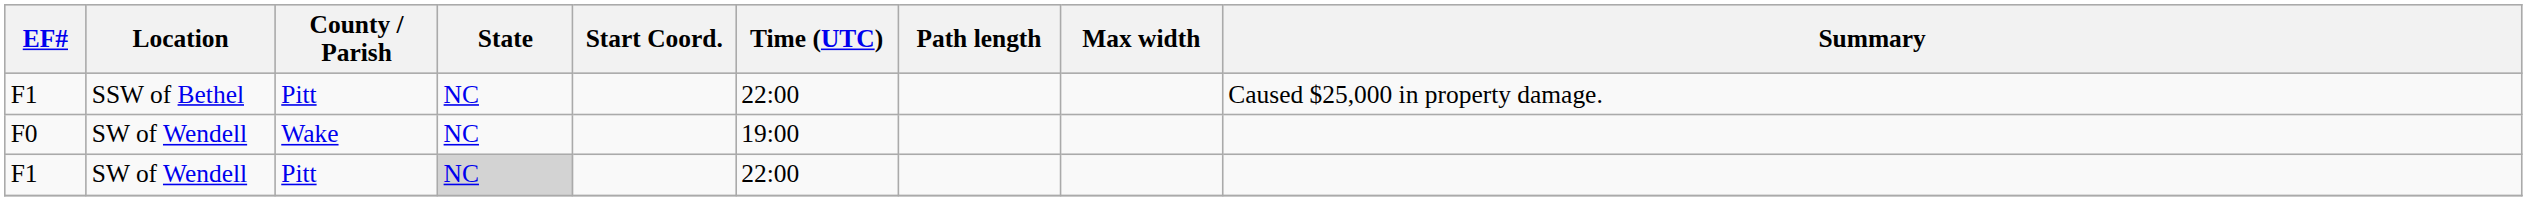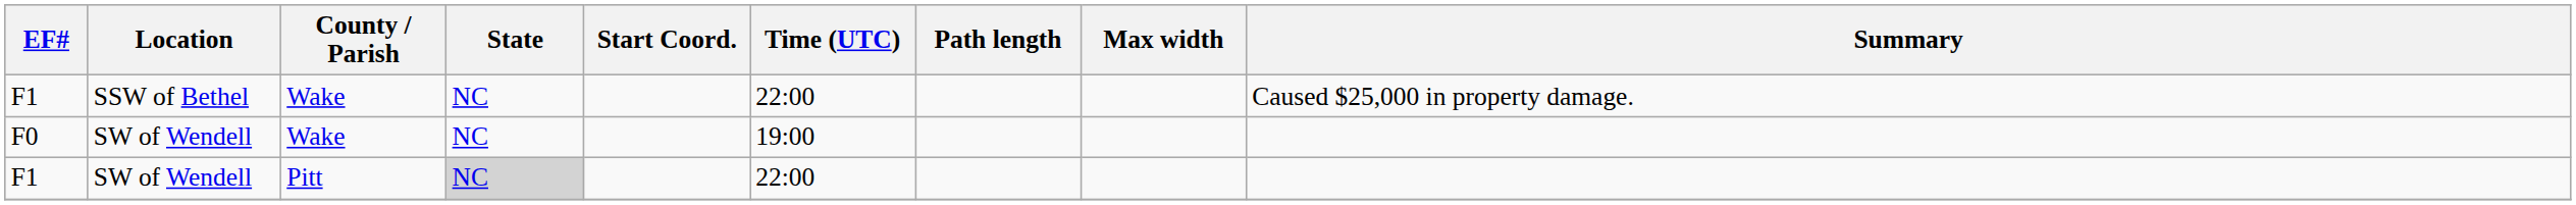F1 / SSW of Bethel | County / Parish: Pitt -> Wake
